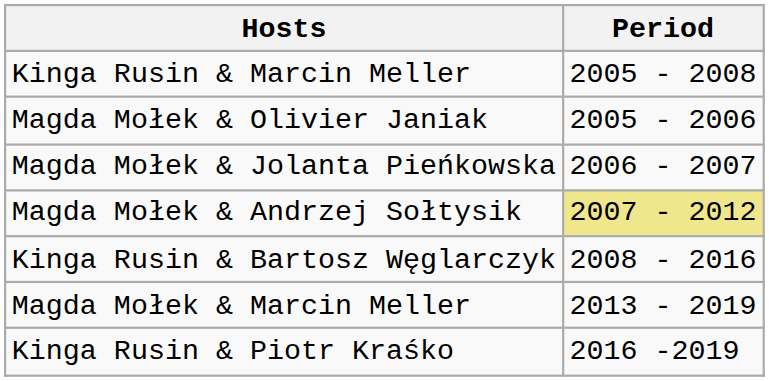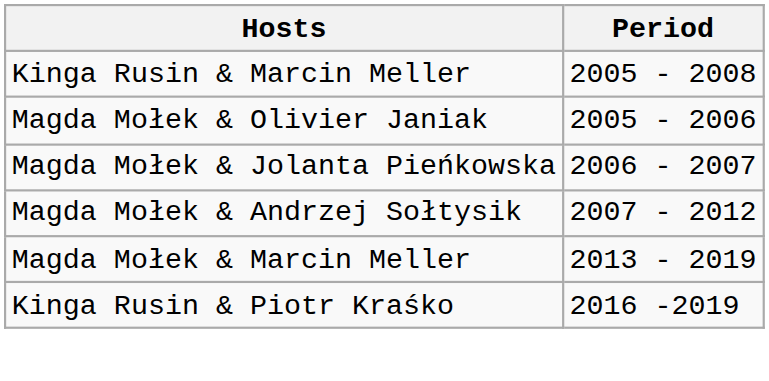Magda Mołek & Andrzej Sołtysik | Period: khaki background -> no background
- row: Kinga Rusin & Bartosz Węglarczyk | 2008 - 2016
